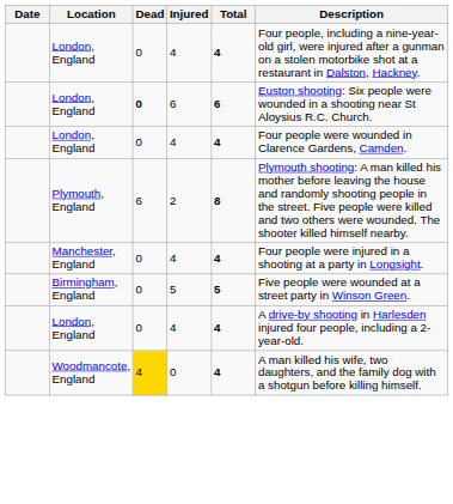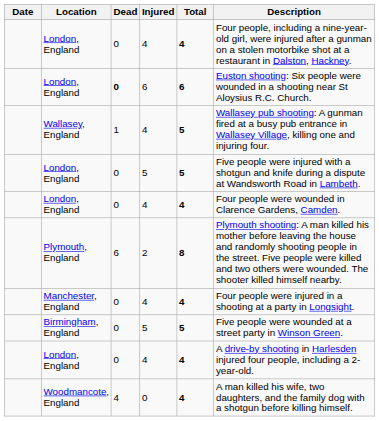+ row: Wallasey, England | 1 | 4 | 5 | Wallasey pub shooting: A gunman fired at a busy pub entrance in Wallasey Village, killing one and injuring four.
+ row: London, England | 0 | 5 | 5 | Five people were injured with a shotgun and knife during a dispute at Wandsworth Road in Lambeth.
Woodmancote, England | Dead: gold background -> no background
